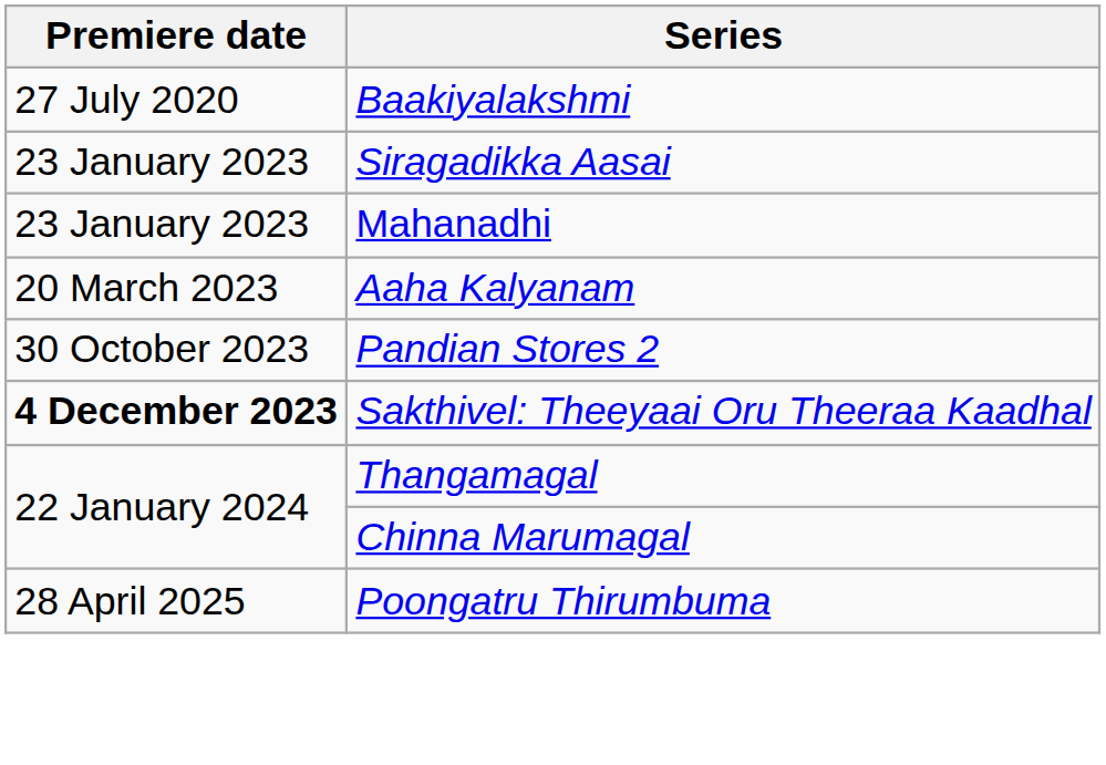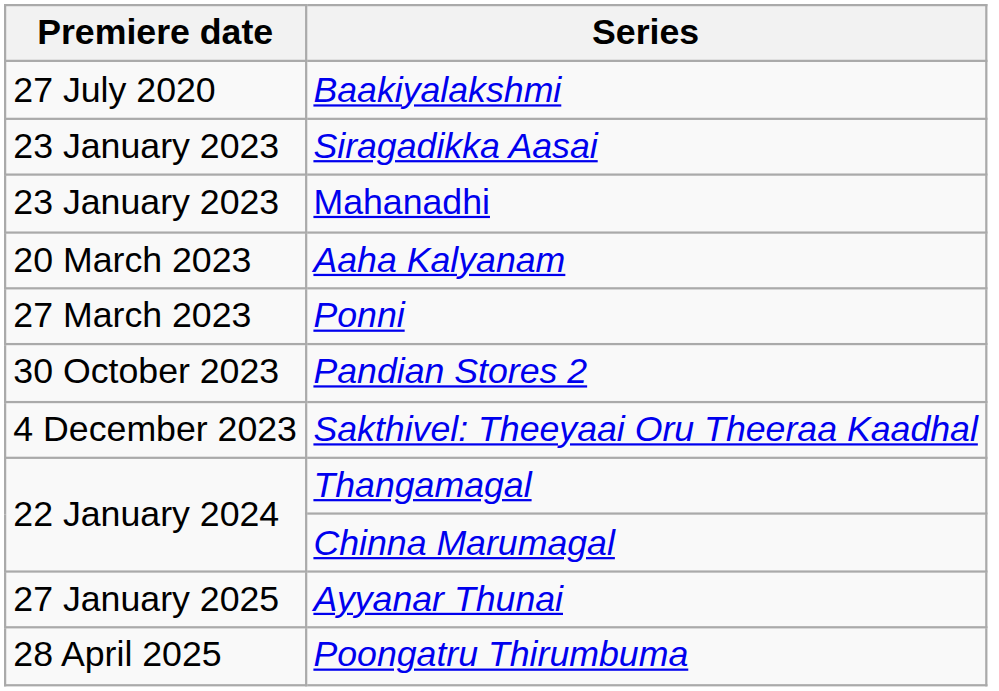+ row: 27 March 2023 | Ponni
Sakthivel: Theeyaai Oru Theeraa Kaadhal | Premiere date: bold -> normal
+ row: 27 January 2025 | Ayyanar Thunai
